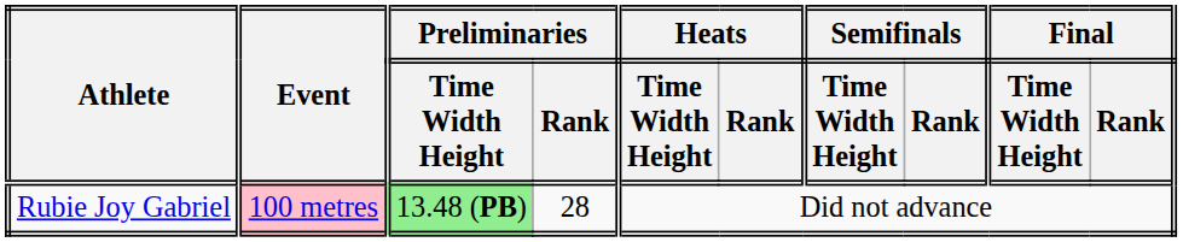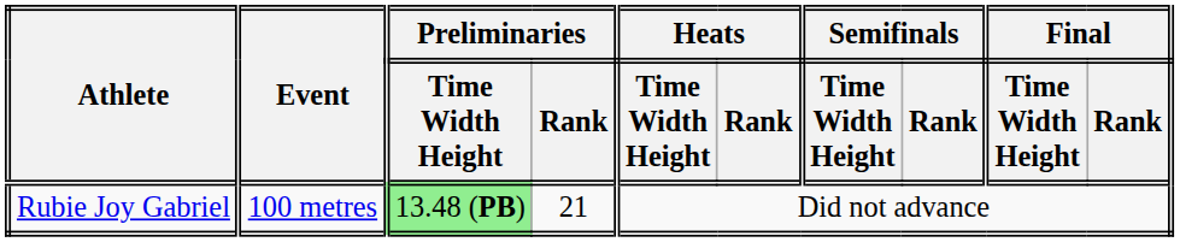Rubie Joy Gabriel | Event: pink background -> no background
Rubie Joy Gabriel | Preliminaries / Rank: 28 -> 21
